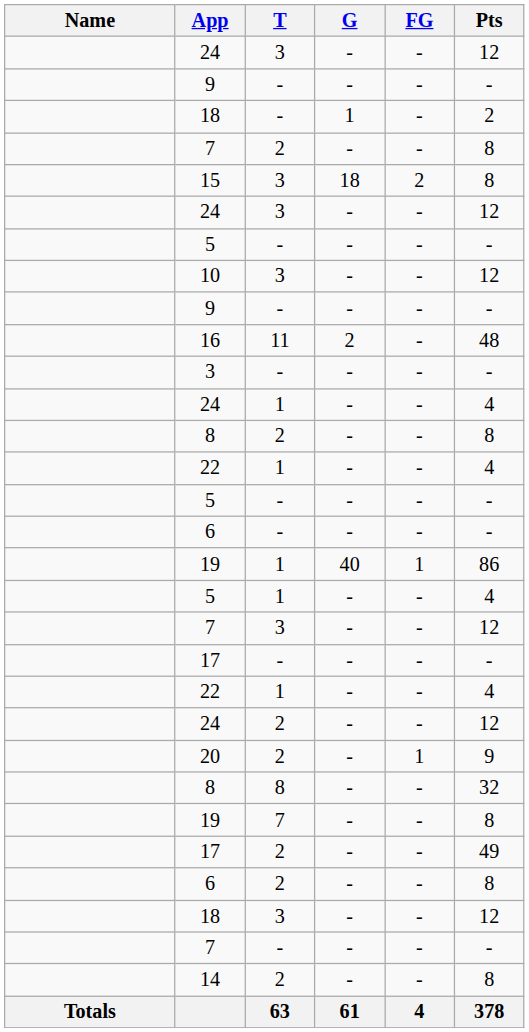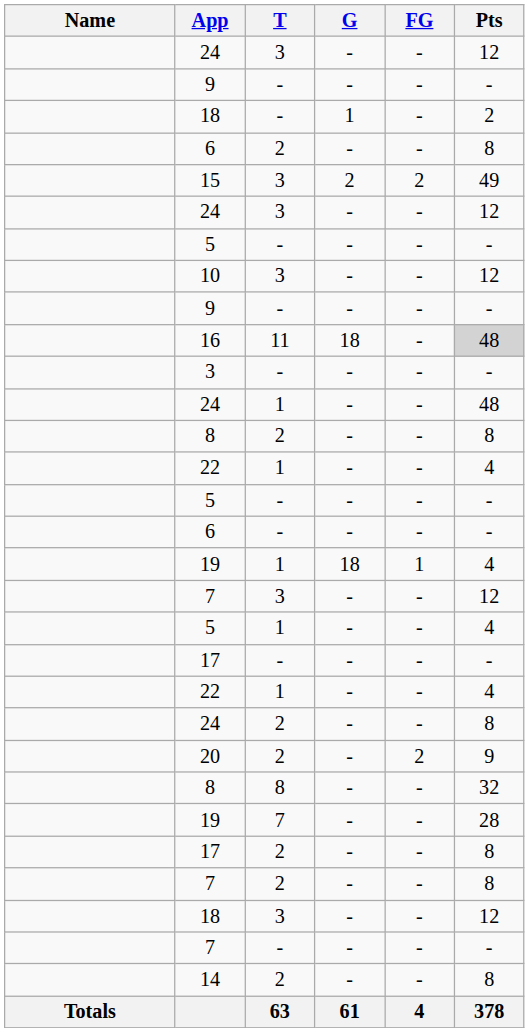rows swapped: 7 / 2 <-> 6 / 2
15 | G: 18 -> 2
15 | Pts: 8 -> 49
16 | G: 2 -> 18
16 | Pts: no background -> lightgrey background
24 / 1 | Pts: 4 -> 48
19 / 1 | G: 40 -> 18
19 / 1 | Pts: 86 -> 4
rows swapped: 5 / 1 <-> 7 / 3
24 / 2 | Pts: 12 -> 8
20 | FG: 1 -> 2
19 / 7 | Pts: 8 -> 28
17 / 2 | Pts: 49 -> 8
